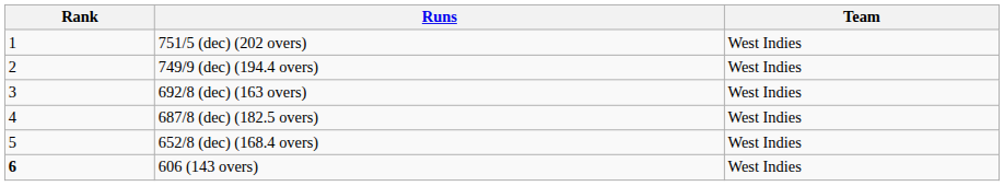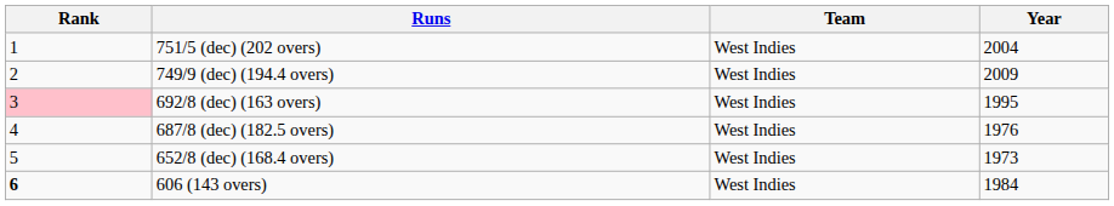+ column: Year | 2004 | 2009 | 1995 | 1976 | 1973 | 1984
692/8 (dec) (163 overs) | Rank: no background -> pink background
